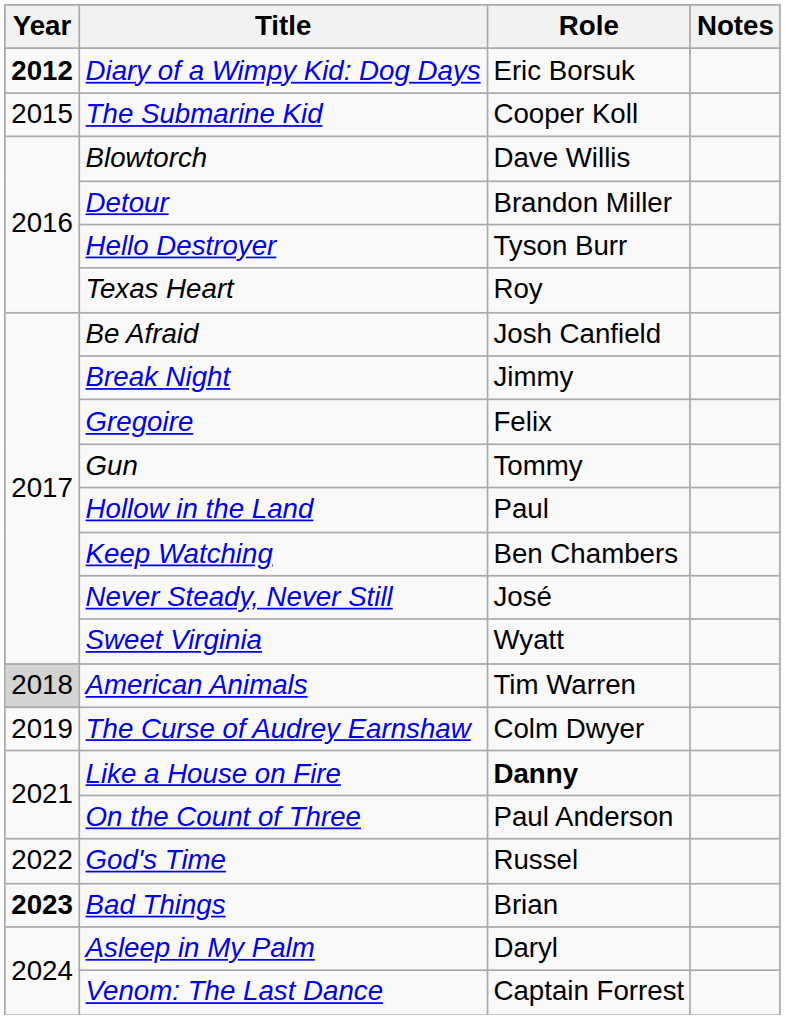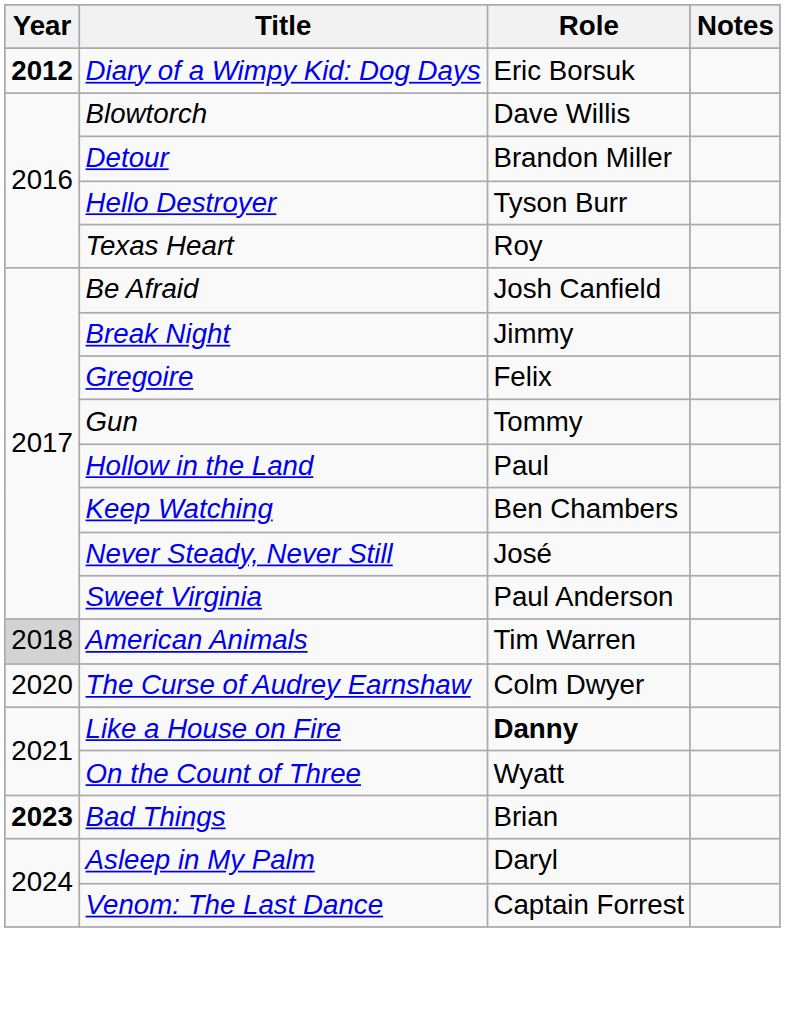- row: 2015 | The Submarine Kid | Cooper Koll
Sweet Virginia | Role: Wyatt -> Paul Anderson
The Curse of Audrey Earnshaw | Year: 2019 -> 2020
On the Count of Three | Role: Paul Anderson -> Wyatt
- row: 2022 | God's Time | Russel
